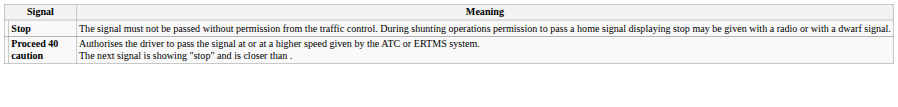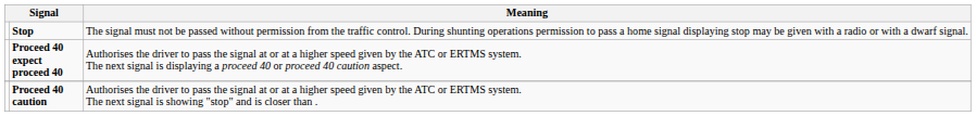+ row: Proceed 40 expect proceed 40 | Authorises the driver to pass the signal at or at a higher speed given by the ATC or ERTMS system. The next signal is displaying a proceed 40 or proceed 40 caution aspect.
